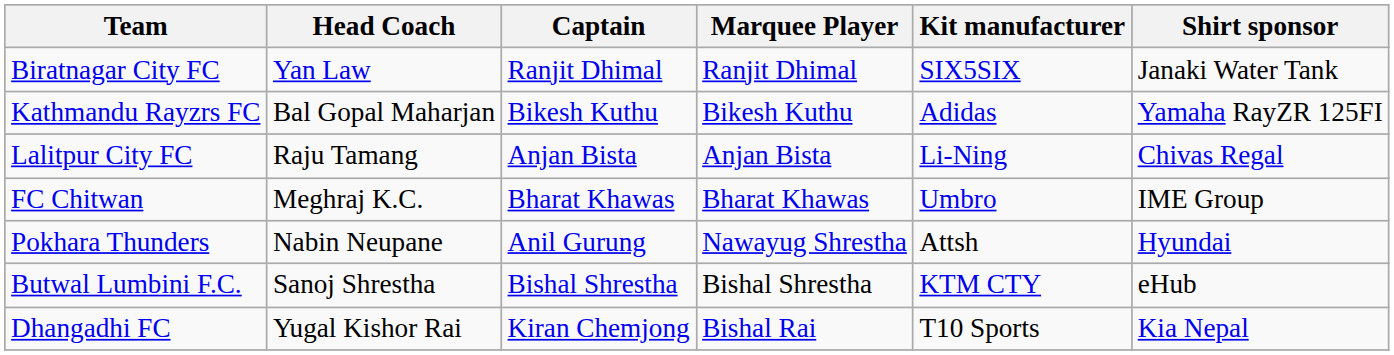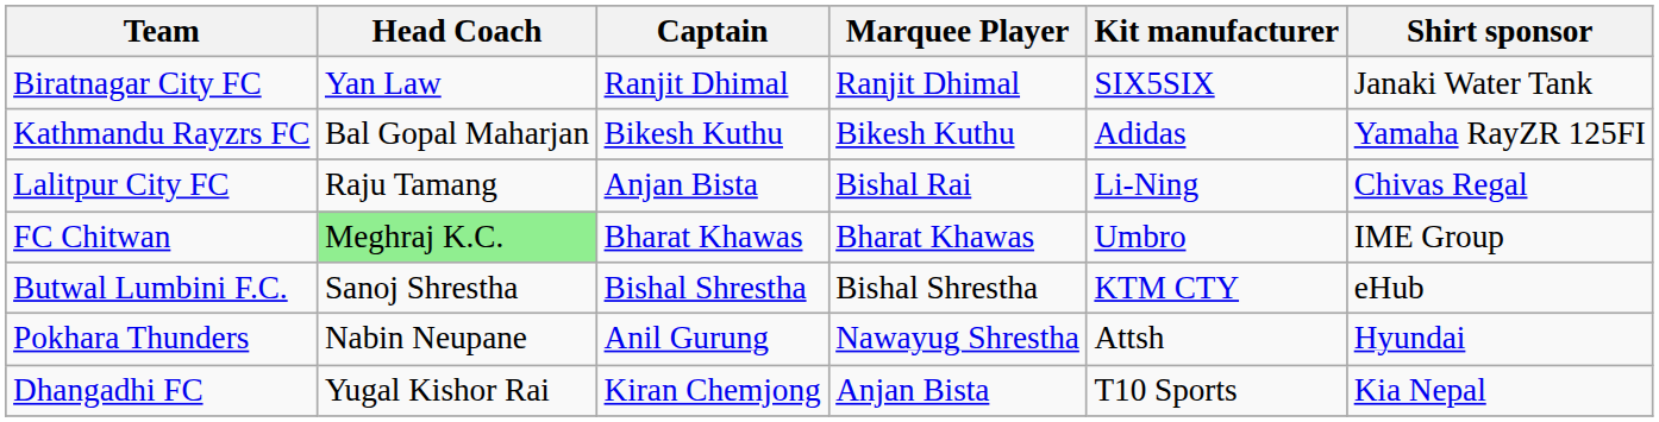Lalitpur City FC | Marquee Player: Anjan Bista -> Bishal Rai
FC Chitwan | Head Coach: no background -> lightgreen background
rows swapped: Pokhara Thunders <-> Butwal Lumbini F.C.
Dhangadhi FC | Marquee Player: Bishal Rai -> Anjan Bista
